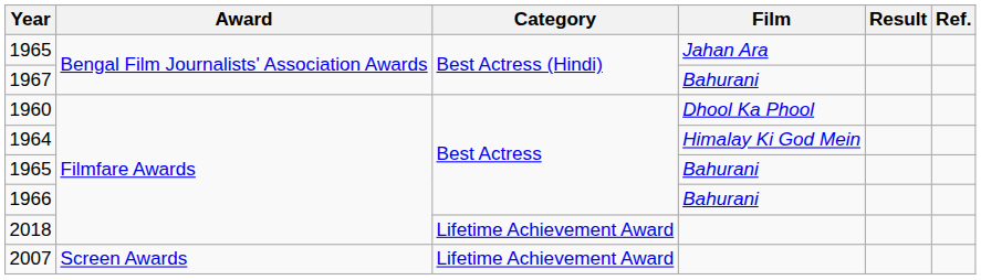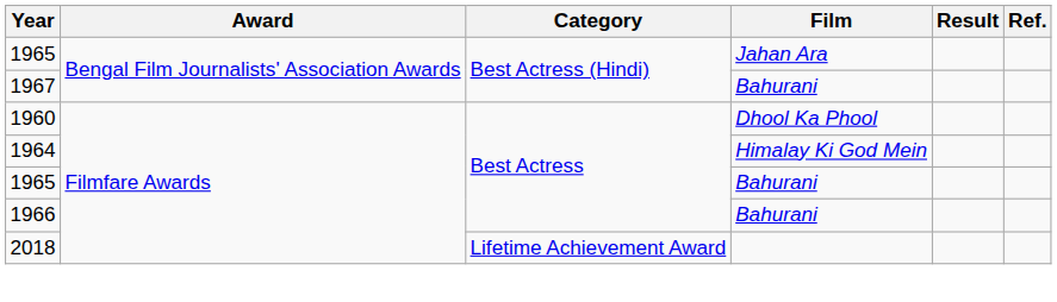- row: 2007 | Screen Awards | Lifetime Achievement Award
